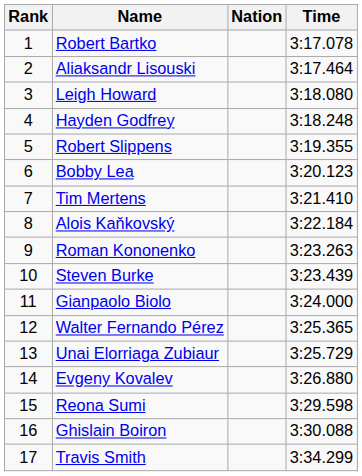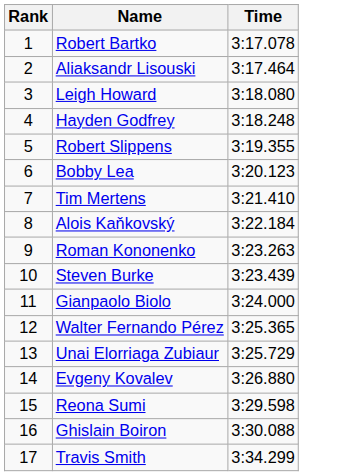- column: Nation
